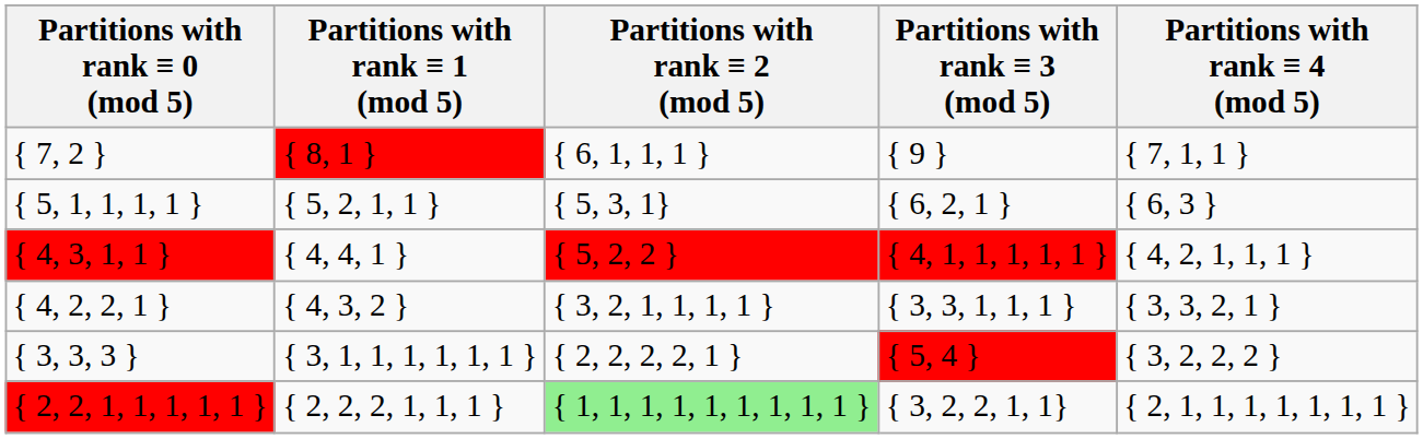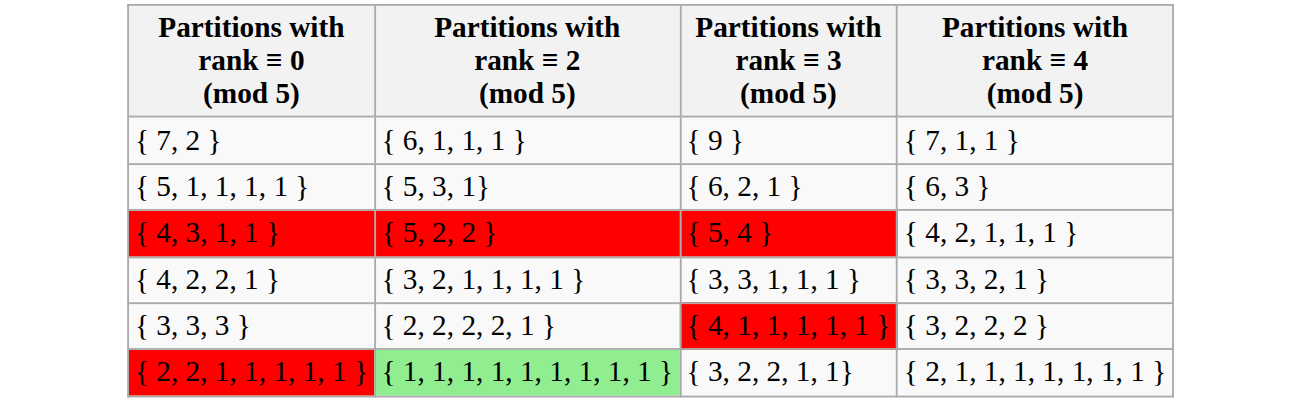- column: Partitions with rank ≡ 1 (mod 5) | { 8, 1 } | { 5, 2, 1, 1 } | { 4, 4, 1 } | { 4, 3, 2 } | { 3, 1, 1, 1, 1, 1, 1 } | { 2, 2, 2, 1, 1, 1 }
{ 4, 3, 1, 1 } | Partitions with rank ≡ 3 (mod 5): { 4, 1, 1, 1, 1, 1 } -> { 5, 4 }
{ 3, 3, 3 } | Partitions with rank ≡ 3 (mod 5): { 5, 4 } -> { 4, 1, 1, 1, 1, 1 }
